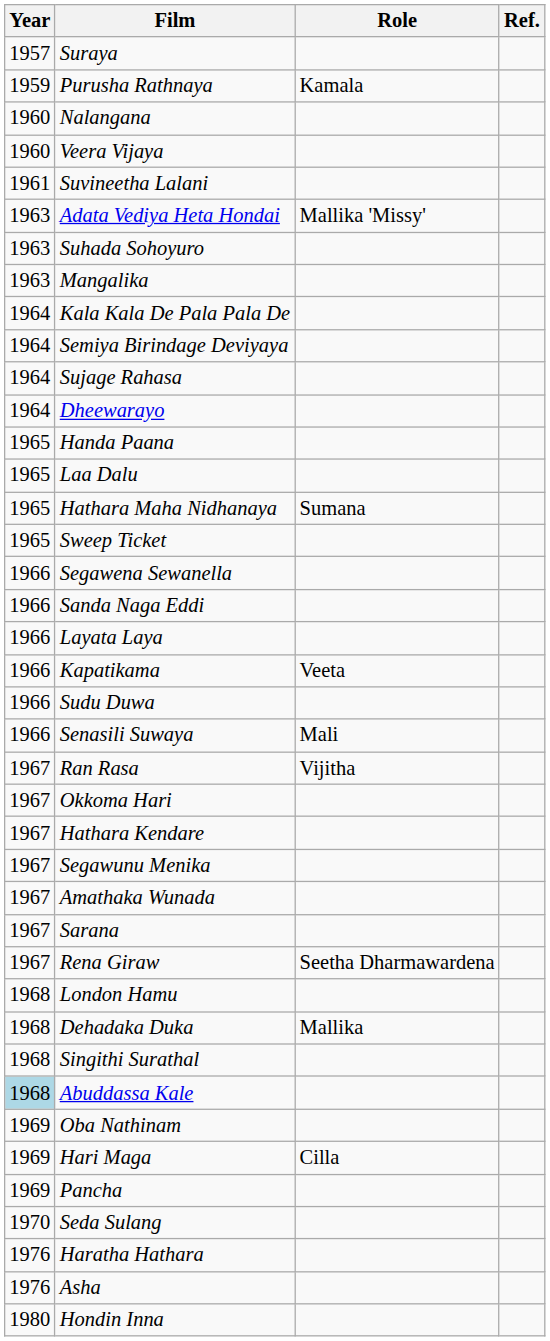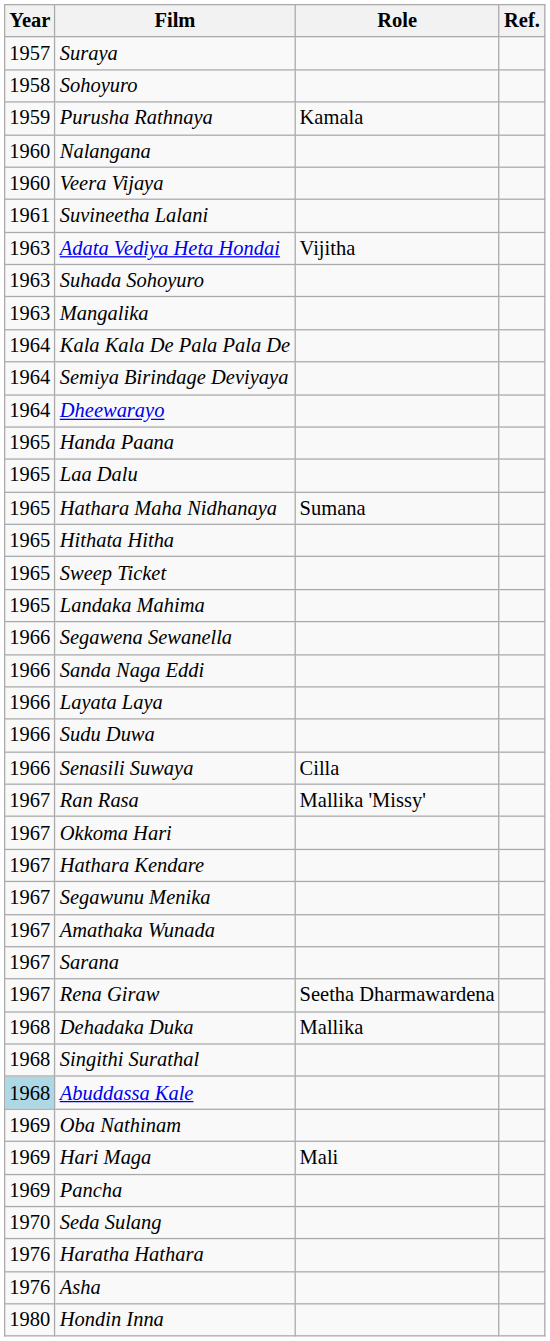+ row: 1958 | Sohoyuro
Adata Vediya Heta Hondai | Role: Mallika 'Missy' -> Vijitha
- row: 1964 | Sujage Rahasa
+ row: 1965 | Hithata Hitha
+ row: 1965 | Landaka Mahima
- row: 1966 | Kapatikama | Veeta
Senasili Suwaya | Role: Mali -> Cilla
Ran Rasa | Role: Vijitha -> Mallika 'Missy'
- row: 1968 | London Hamu
Hari Maga | Role: Cilla -> Mali
